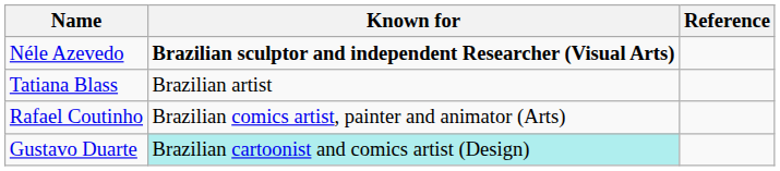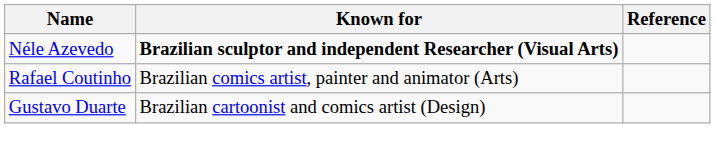- row: Tatiana Blass | Brazilian artist
Gustavo Duarte | Known for: paleturquoise background -> no background
